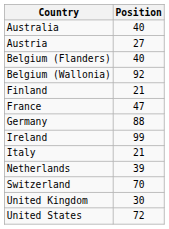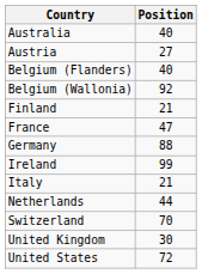Netherlands | Position: 39 -> 44
